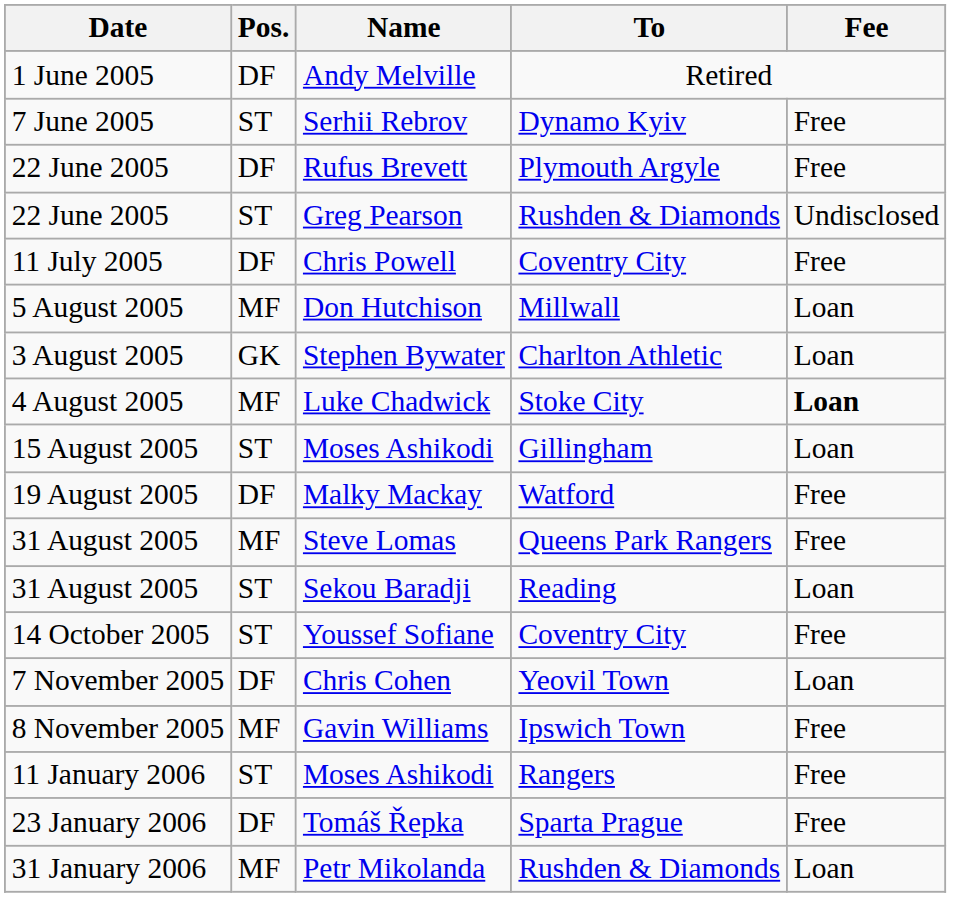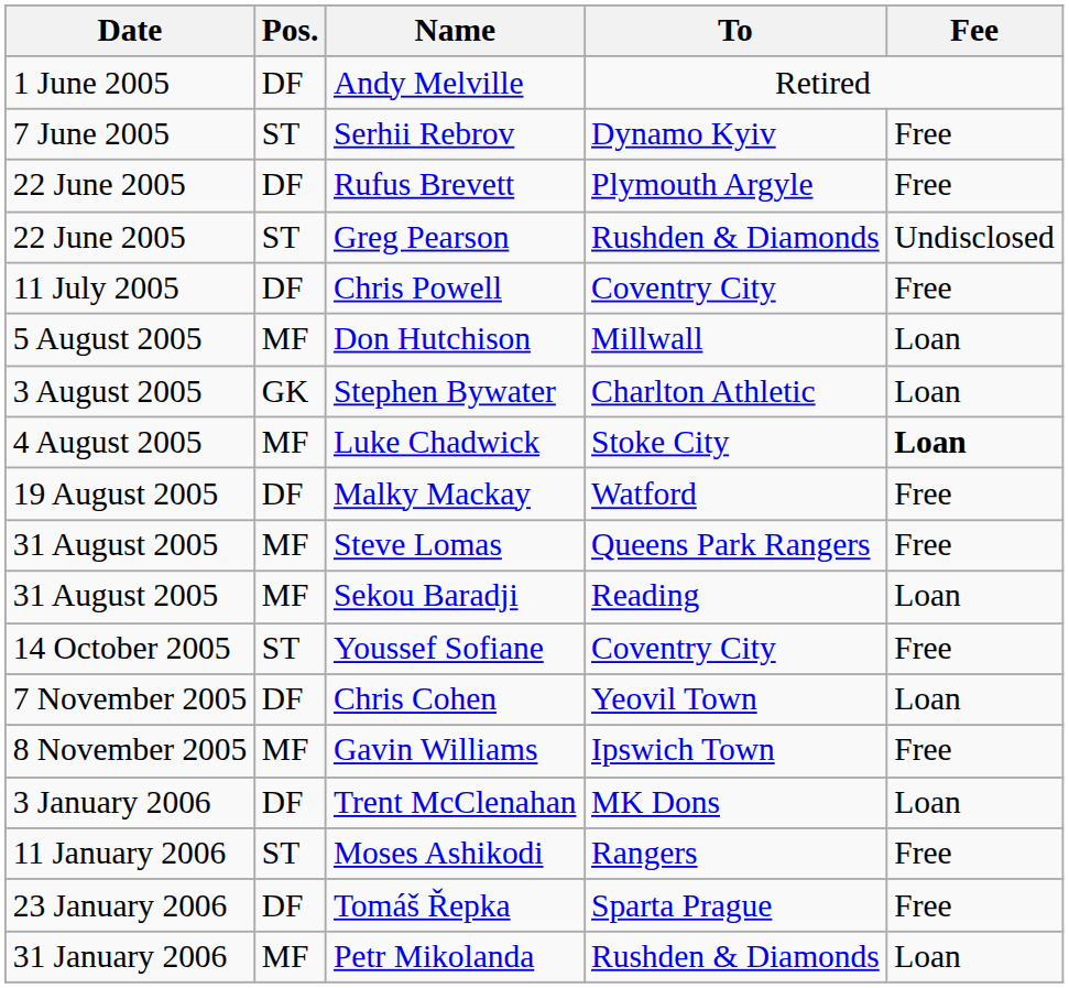- row: 15 August 2005 | ST | Moses Ashikodi | Gillingham | Loan
Sekou Baradji | Pos.: ST -> MF
+ row: 3 January 2006 | DF | Trent McClenahan | MK Dons | Loan
